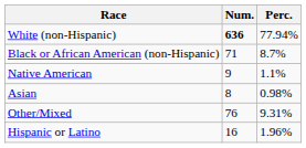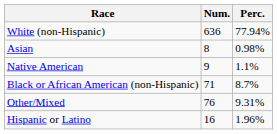White (non-Hispanic) | Num.: bold -> normal
rows swapped: Black or African American (non-Hispanic) <-> Asian
